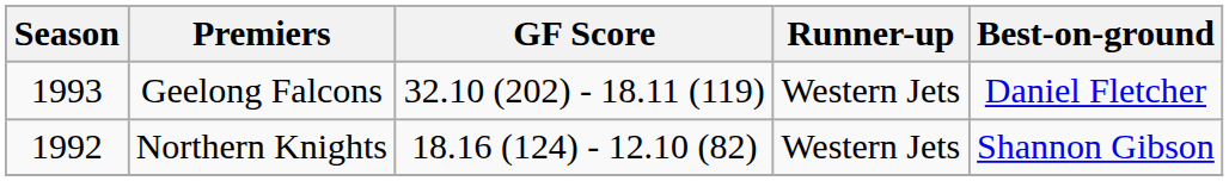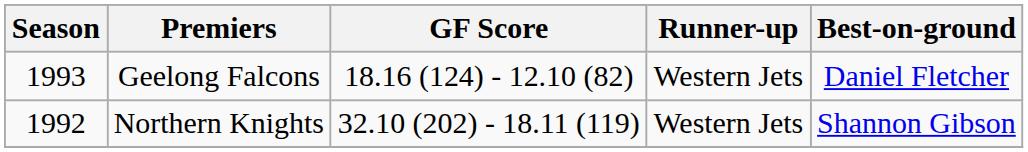Geelong Falcons | GF Score: 32.10 (202) - 18.11 (119) -> 18.16 (124) - 12.10 (82)
Northern Knights | GF Score: 18.16 (124) - 12.10 (82) -> 32.10 (202) - 18.11 (119)
